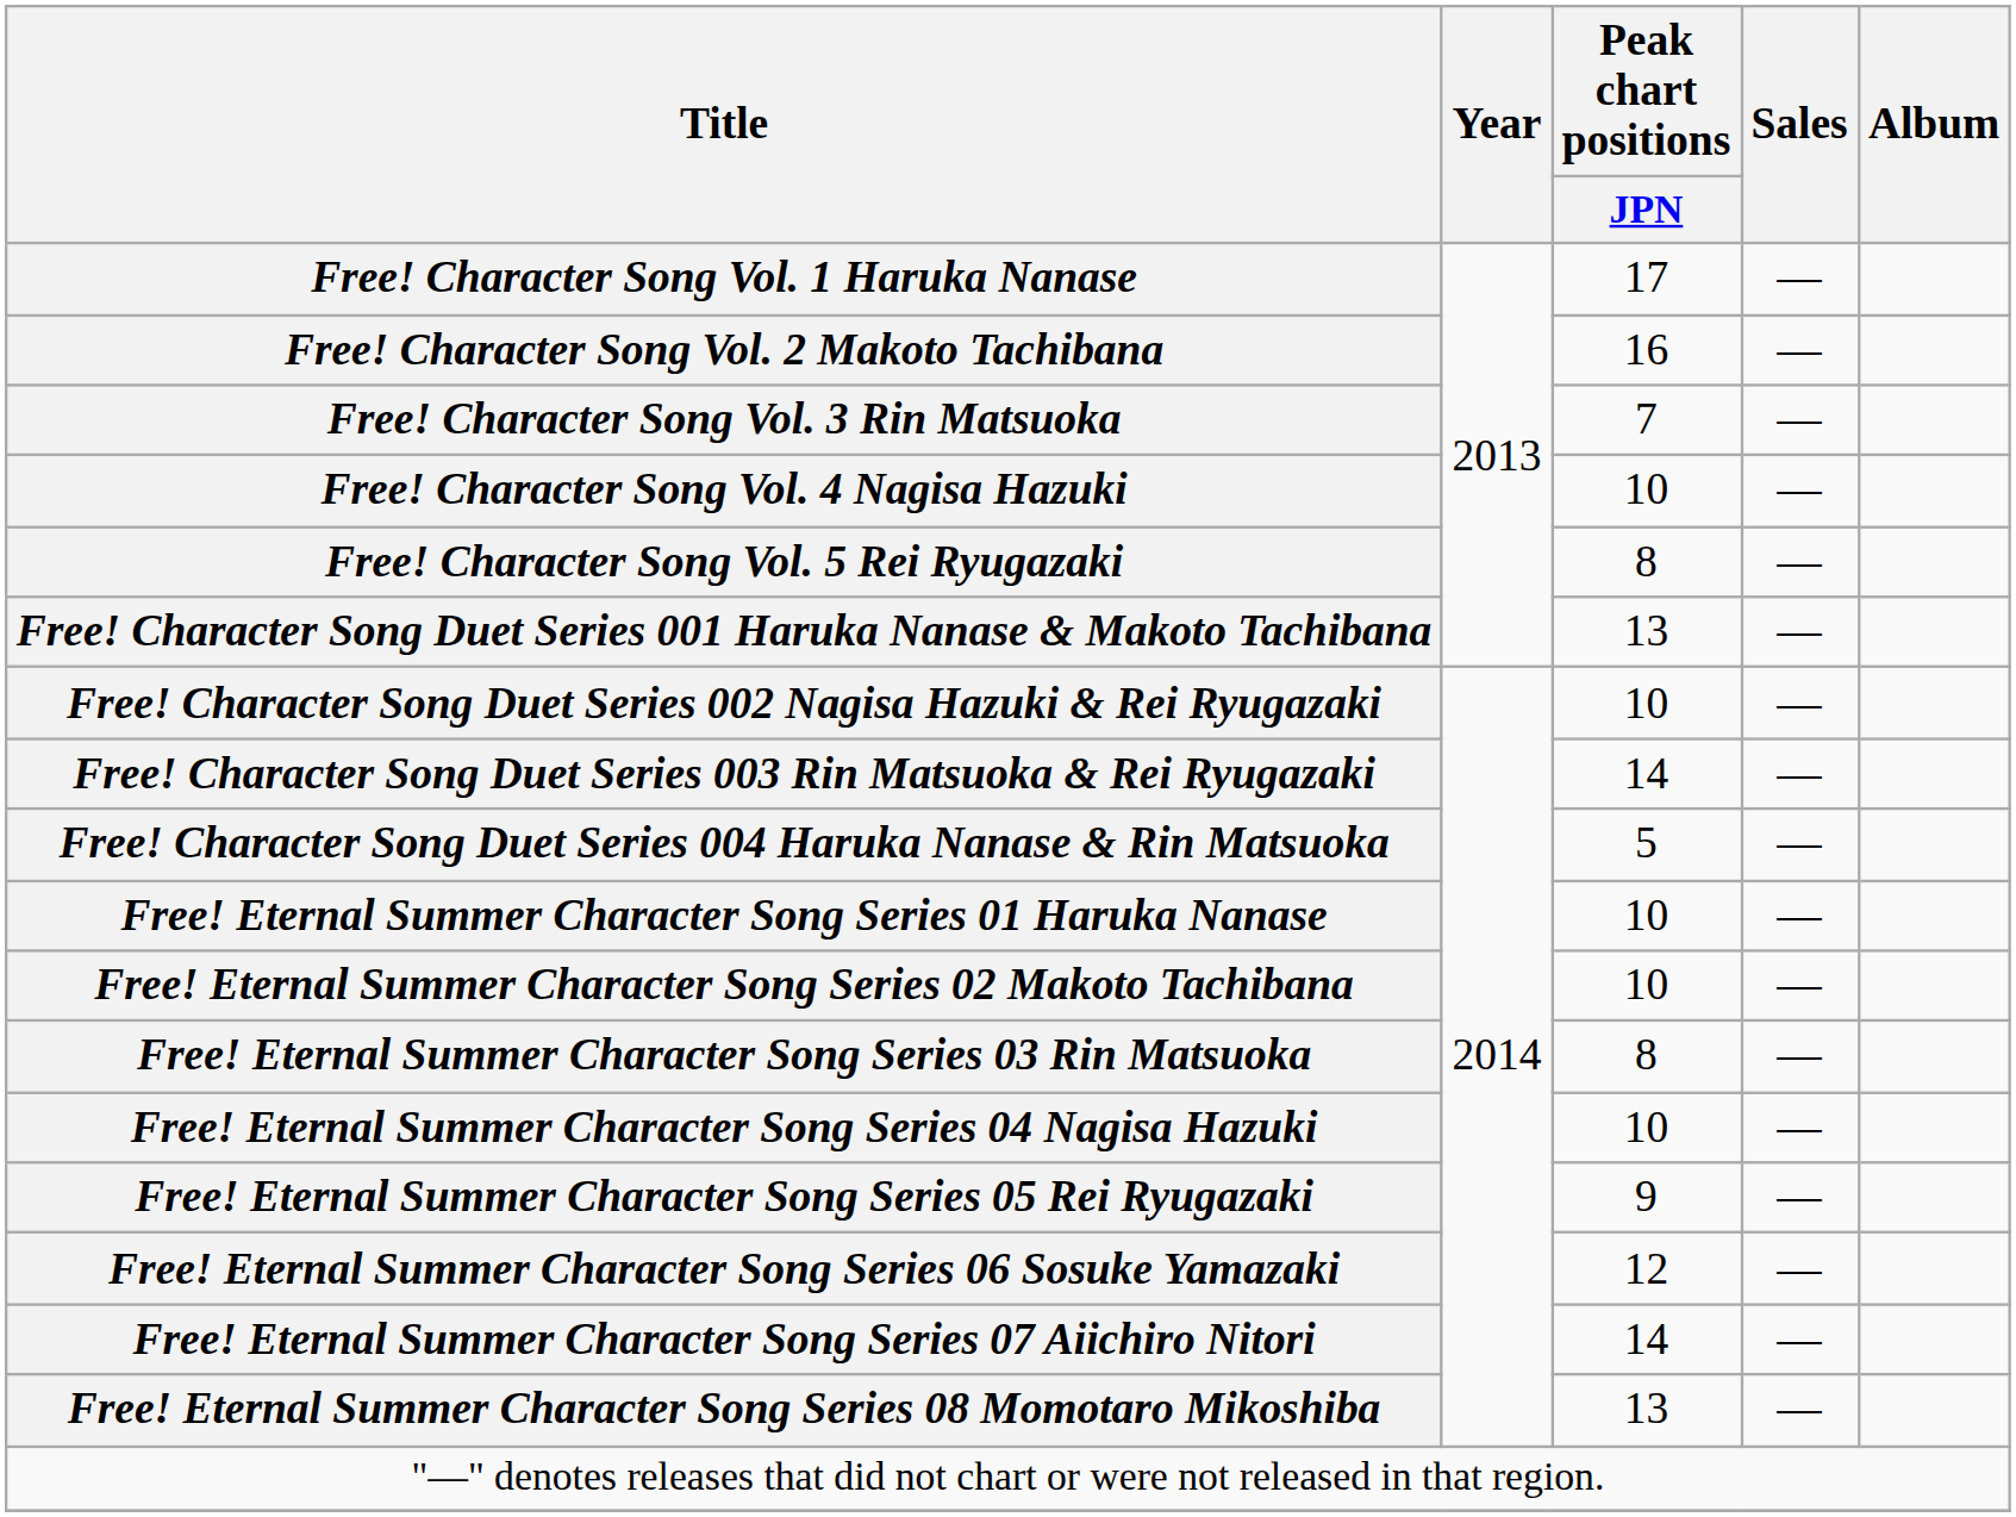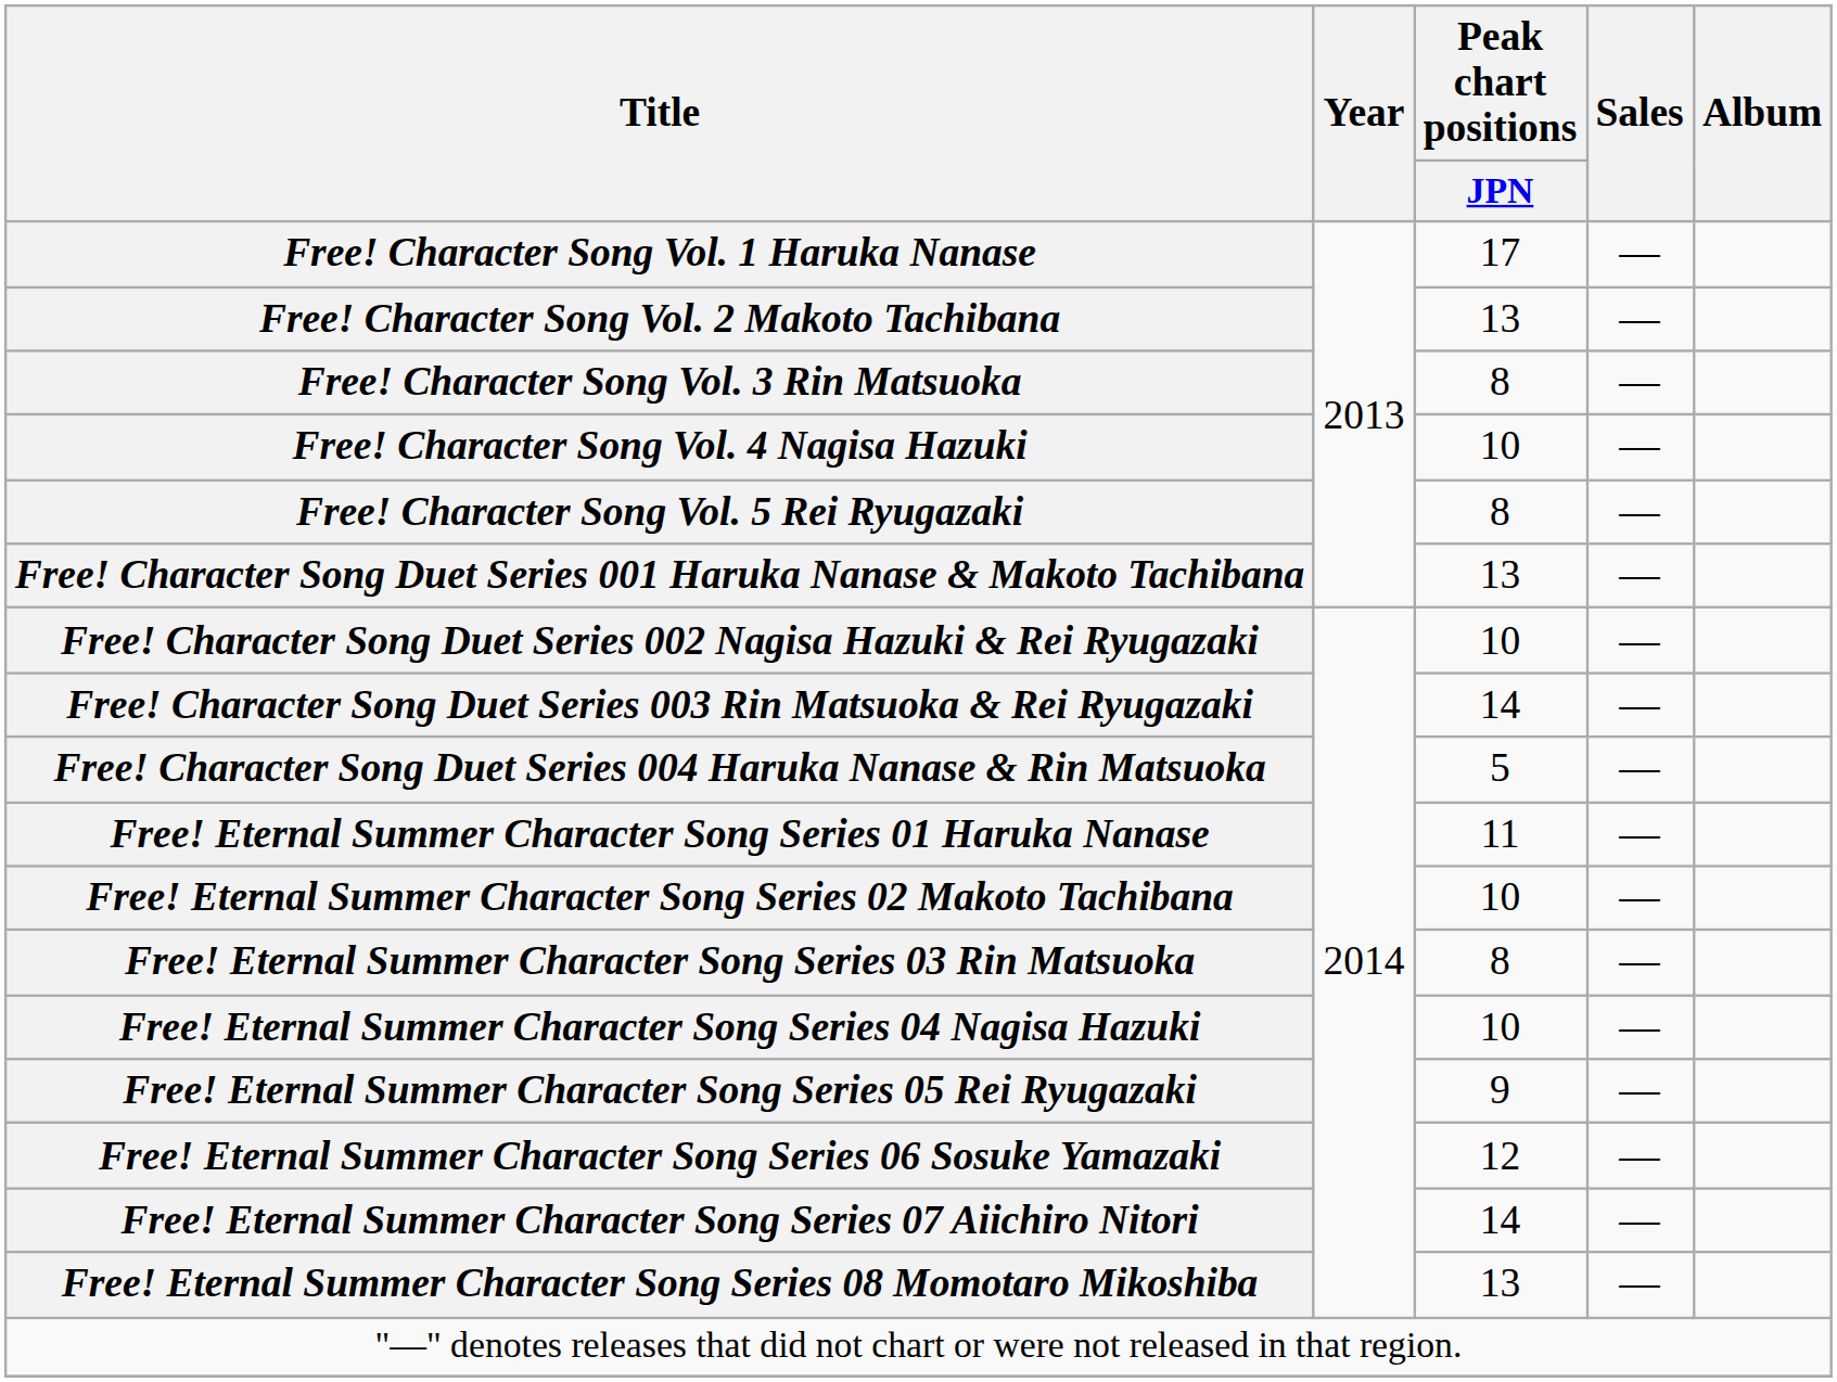Free! Character Song Vol. 2 Makoto Tachibana | Peak chart positions / JPN: 16 -> 13
Free! Character Song Vol. 3 Rin Matsuoka | Peak chart positions / JPN: 7 -> 8
Free! Eternal Summer Character Song Series 01 Haruka Nanase | Peak chart positions / JPN: 10 -> 11
